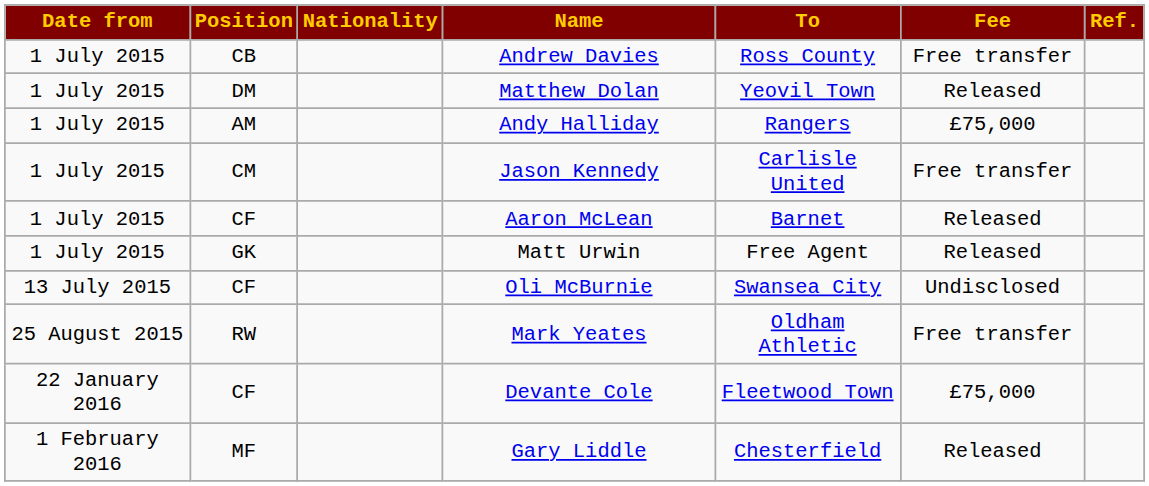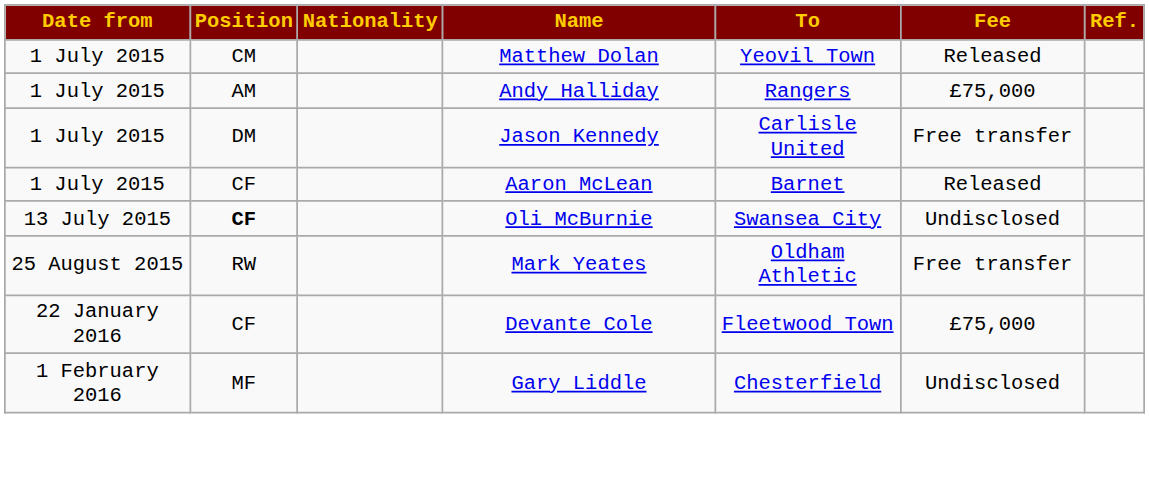- row: 1 July 2015 | CB | Andrew Davies | Ross County | Free transfer
Matthew Dolan | Position: DM -> CM
Jason Kennedy | Position: CM -> DM
- row: 1 July 2015 | GK | Matt Urwin | Free Agent | Released
Oli McBurnie | Position: normal -> bold
Gary Liddle | Fee: Released -> Undisclosed
